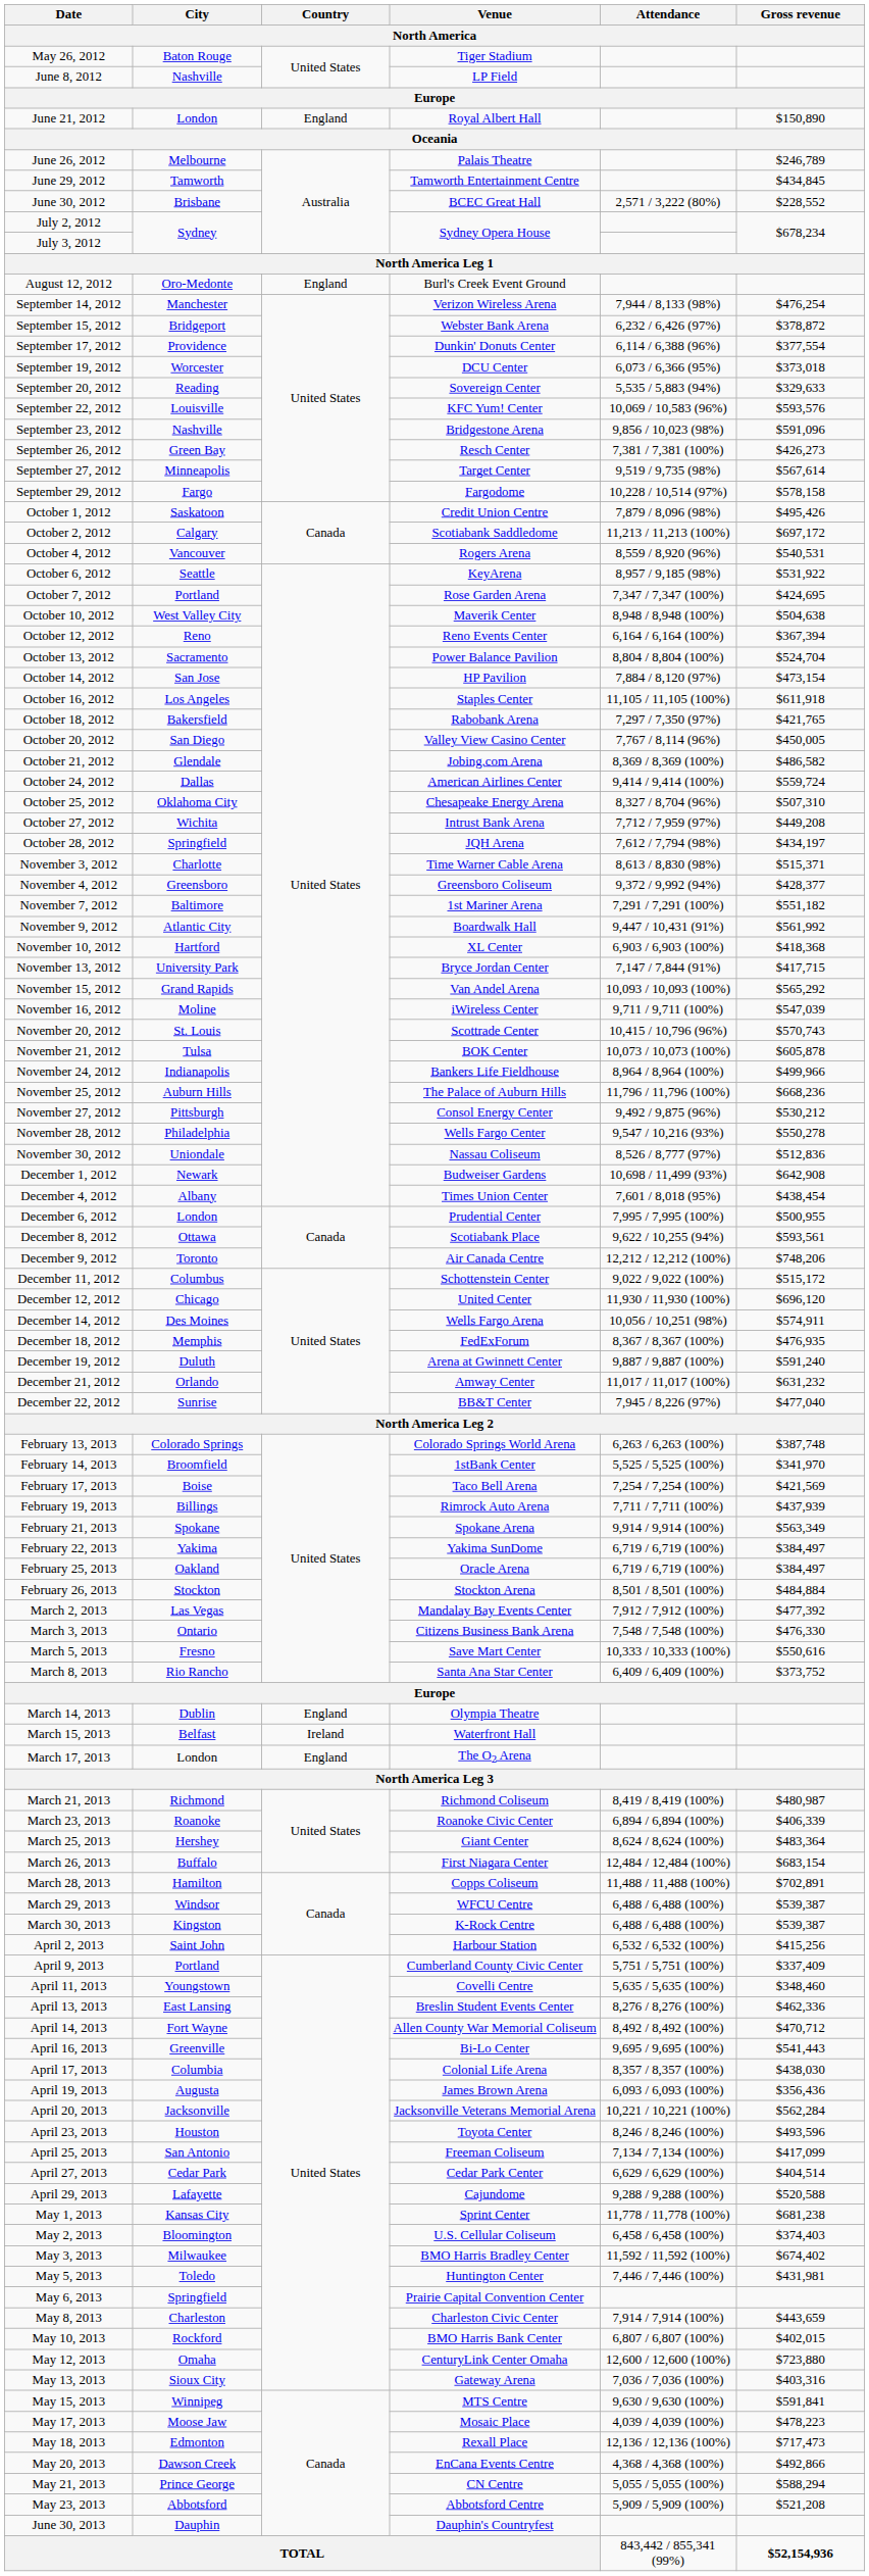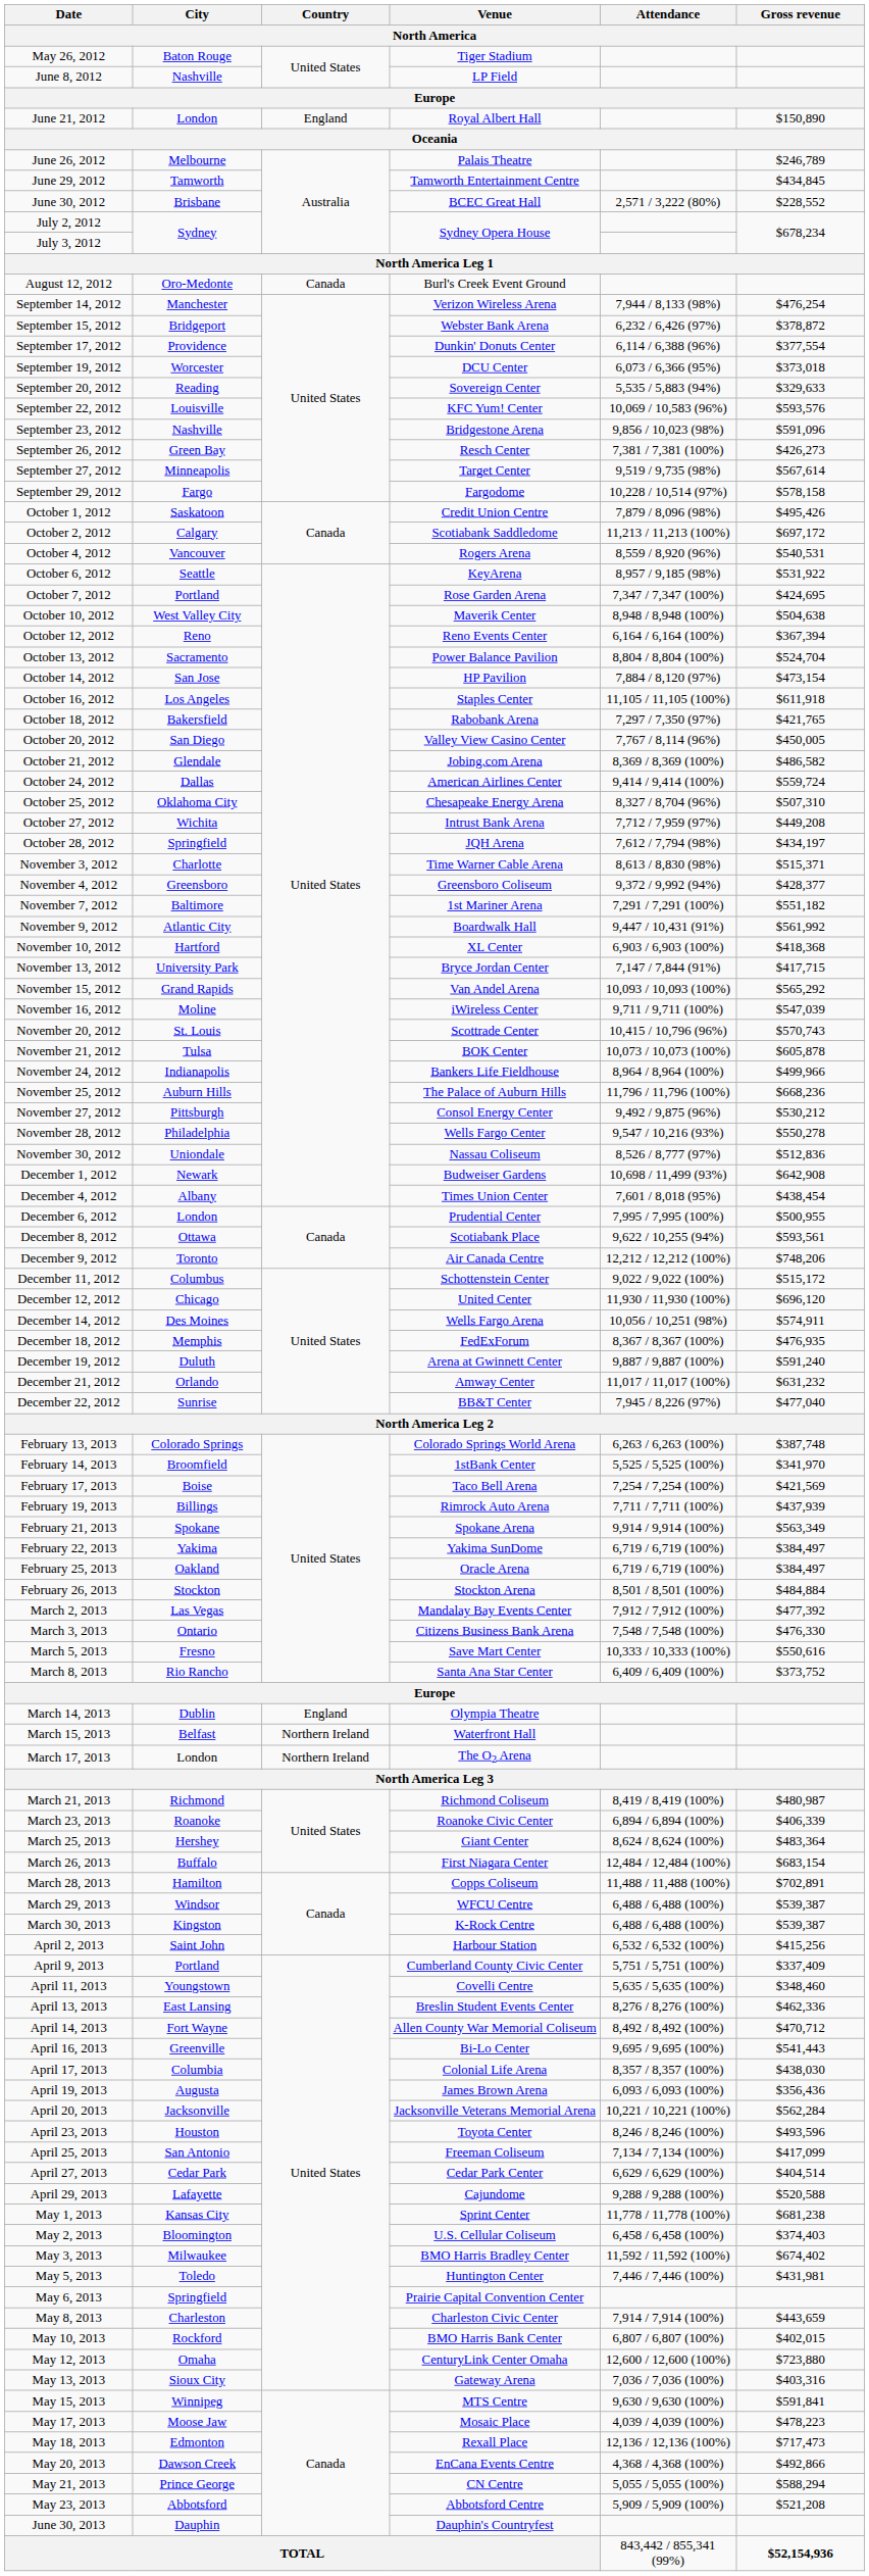August 12, 2012 | Country: England -> Canada
March 15, 2013 | Country: Ireland -> Northern Ireland
March 17, 2013 | Country: England -> Northern Ireland
